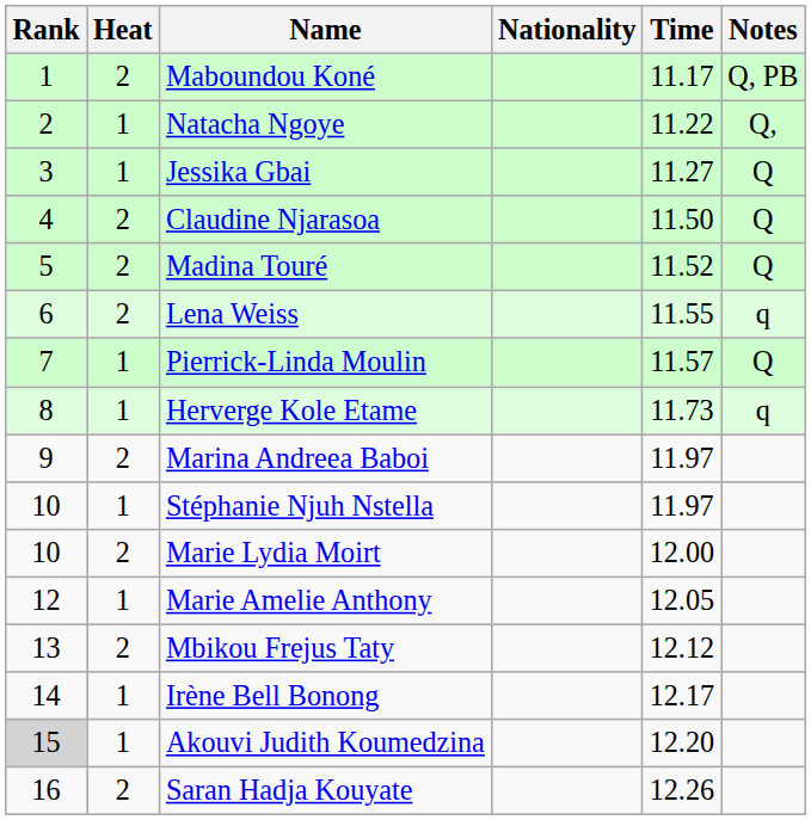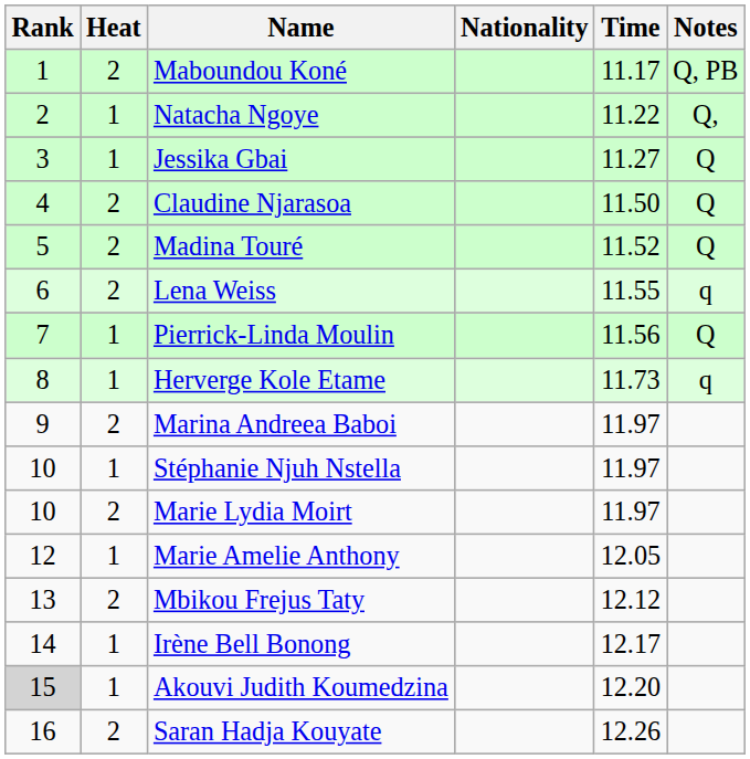Pierrick-Linda Moulin | Time: 11.57 -> 11.56
Marie Lydia Moirt | Time: 12.00 -> 11.97
